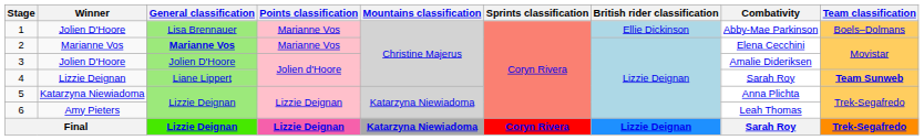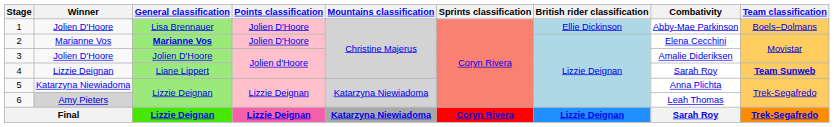1 | Points classification: Marianne Vos -> Jolien D'Hoore
2 | Points classification: Marianne Vos -> Jolien D'Hoore
6 | Winner: no background -> lightgrey background
